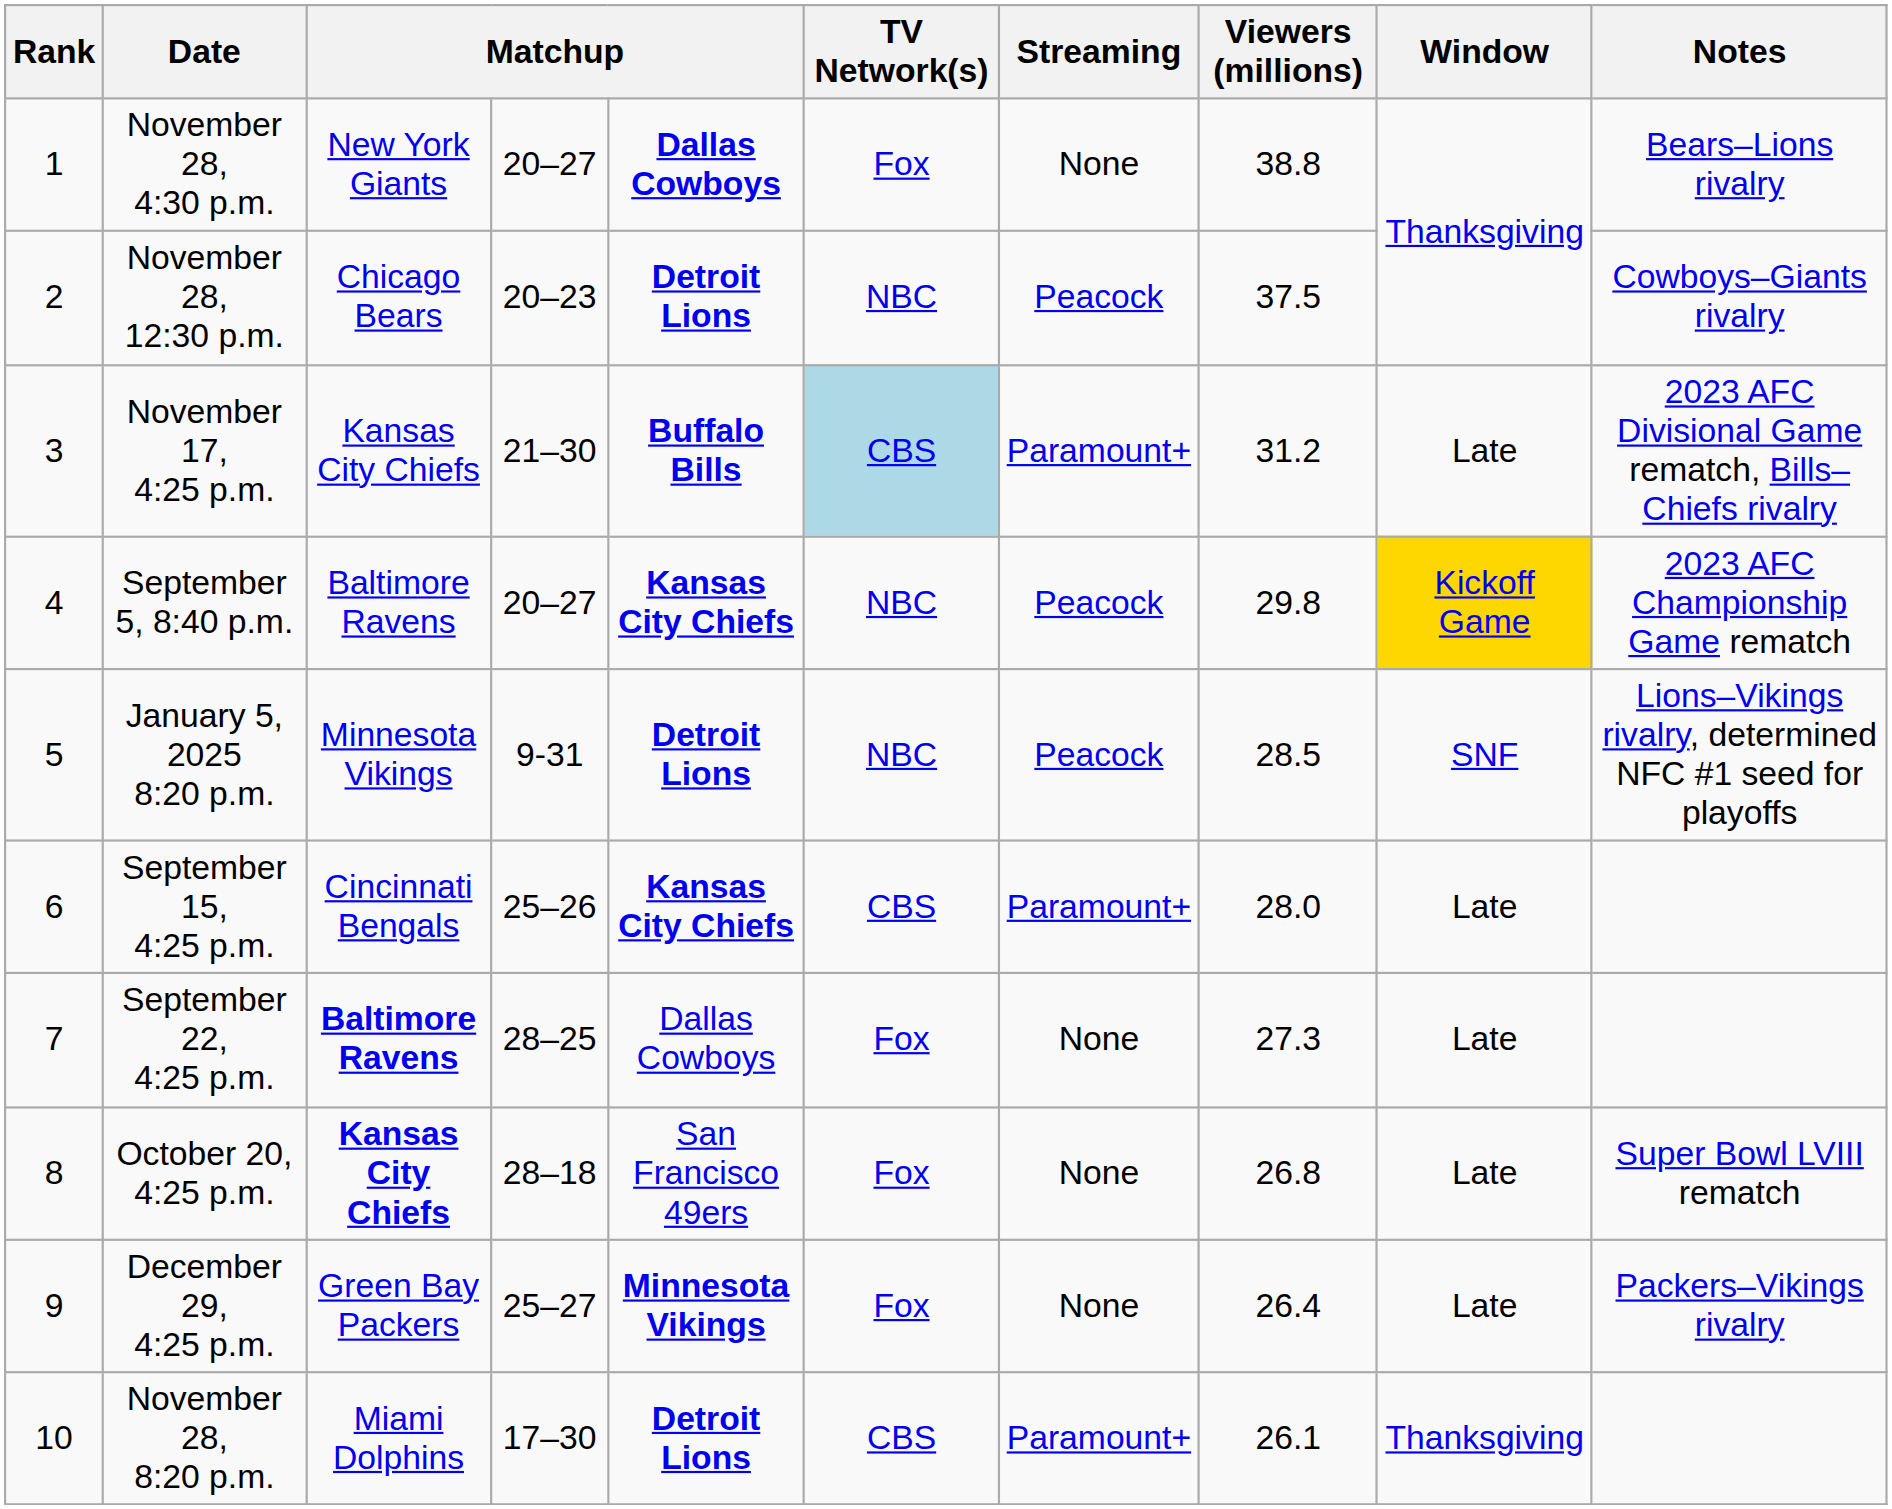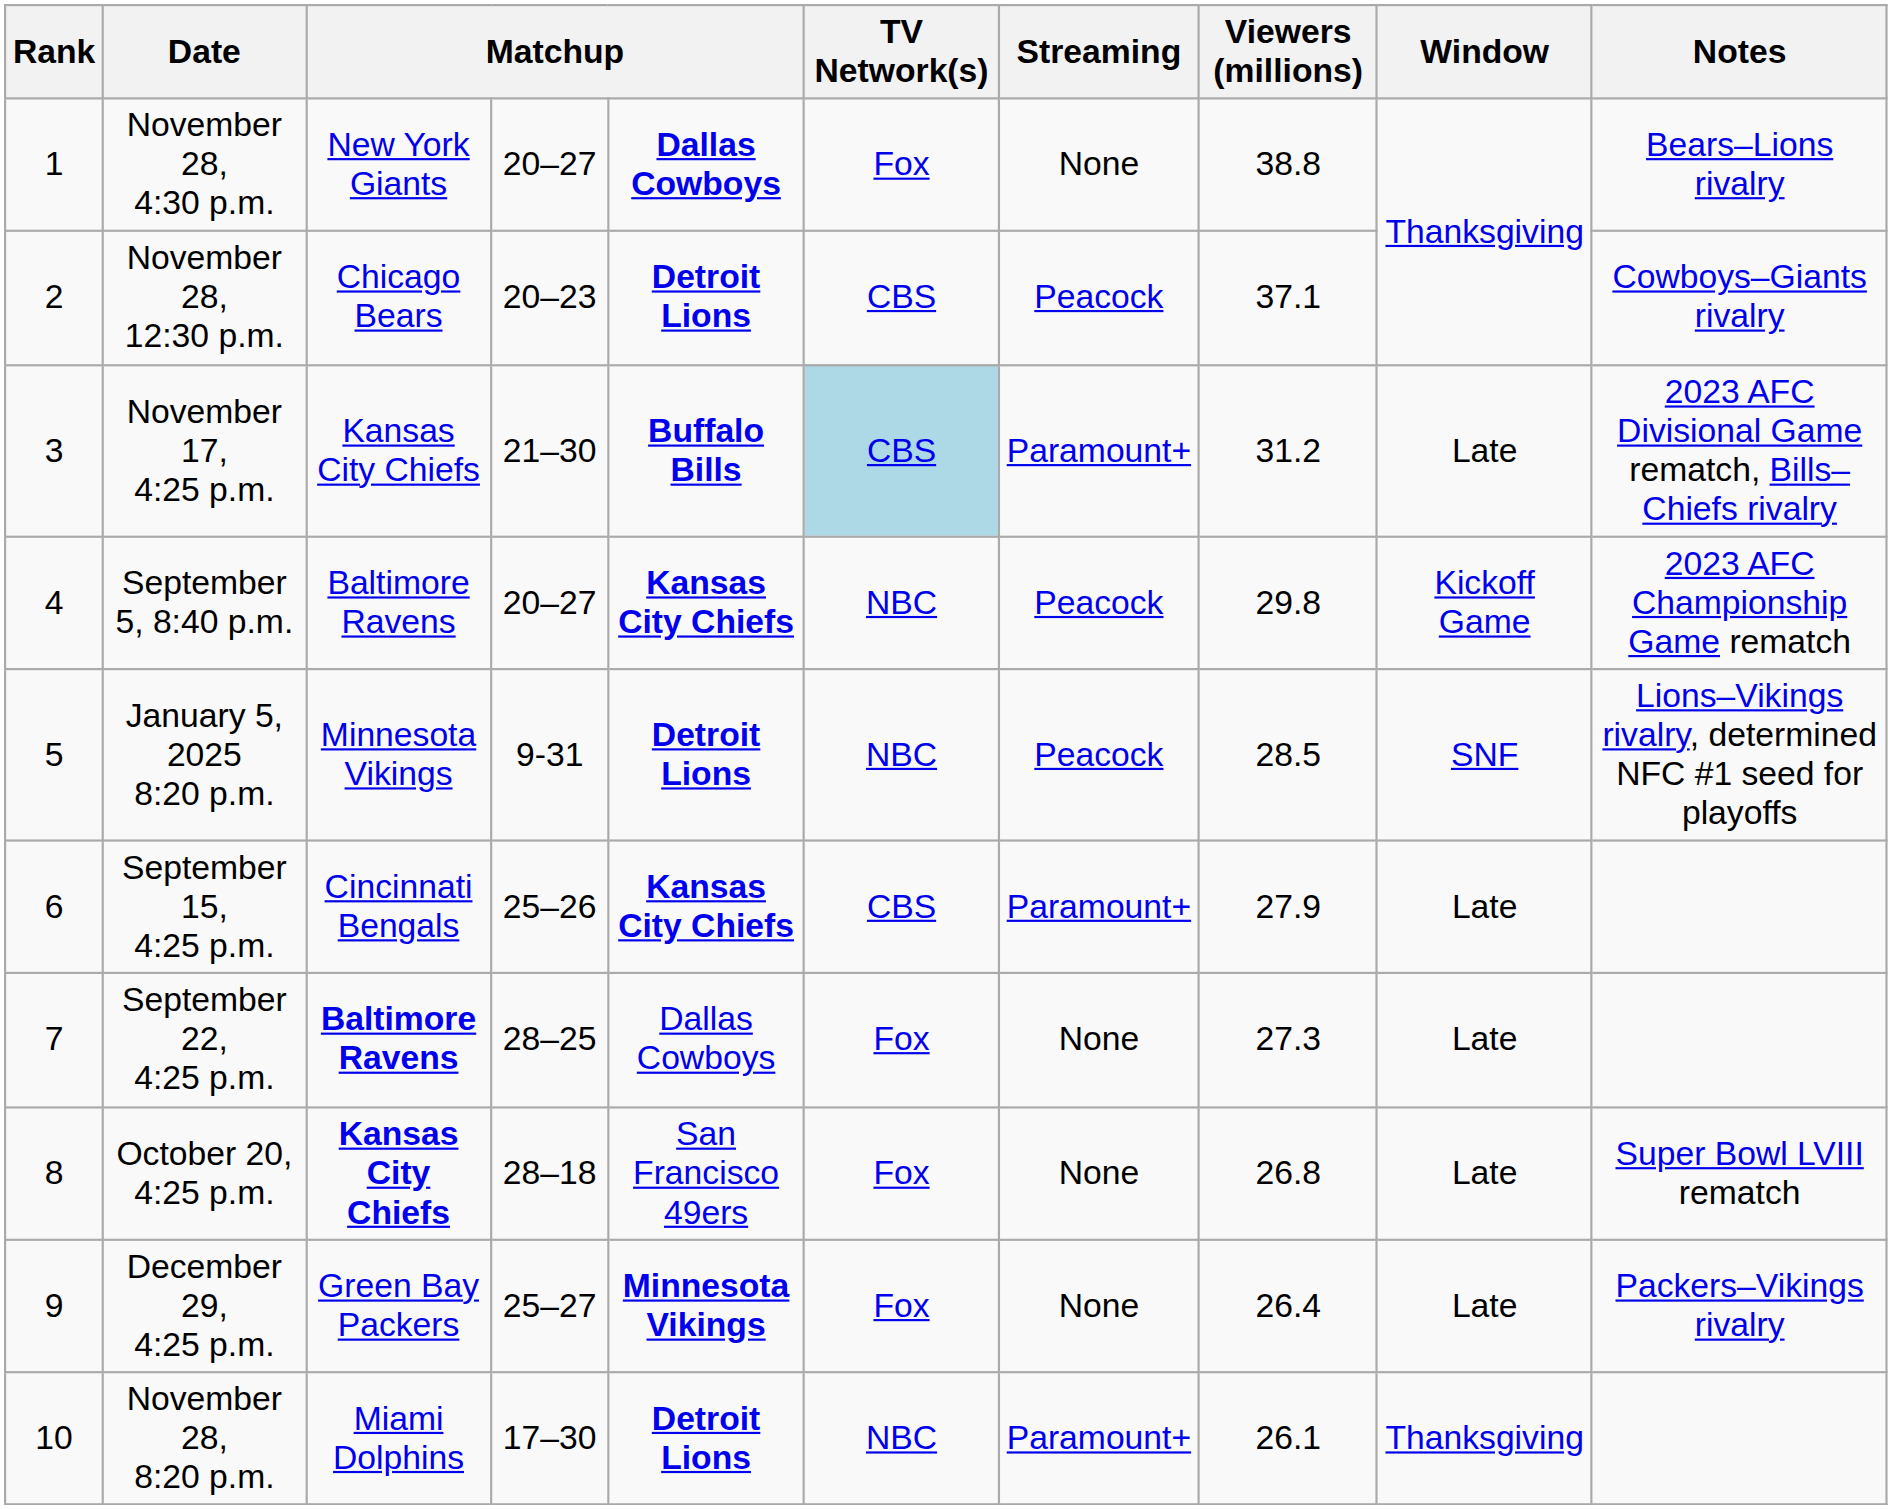November 28, 12:30 p.m. | TV Network(s): NBC -> CBS
November 28, 12:30 p.m. | Viewers (millions): 37.5 -> 37.1
September 5, 8:40 p.m. | Window: gold background -> no background
September 15, 4:25 p.m. | Viewers (millions): 28.0 -> 27.9
November 28, 8:20 p.m. | TV Network(s): CBS -> NBC
